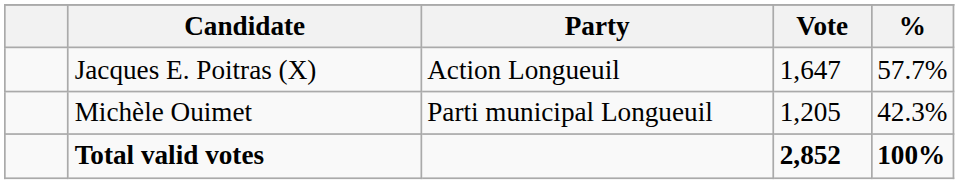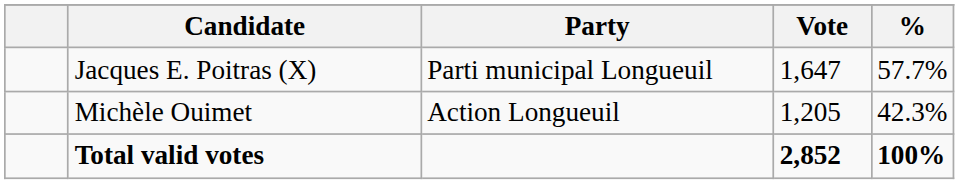Jacques E. Poitras (X) | Party: Action Longueuil -> Parti municipal Longueuil
Michèle Ouimet | Party: Parti municipal Longueuil -> Action Longueuil
